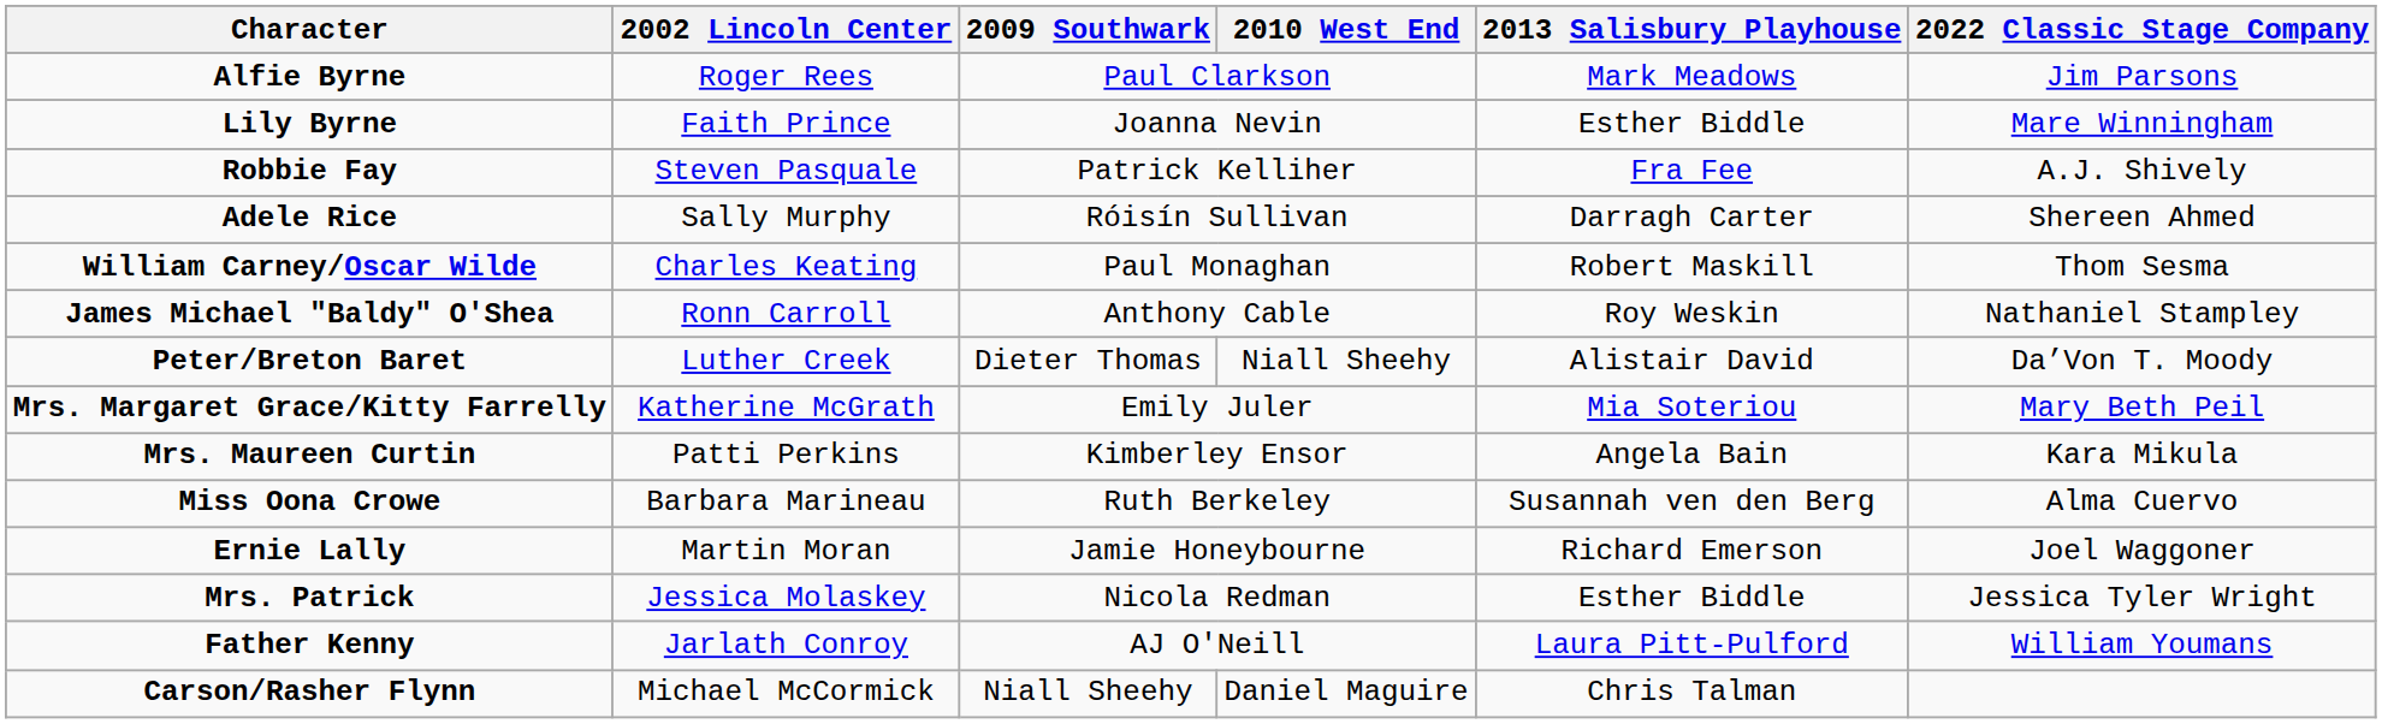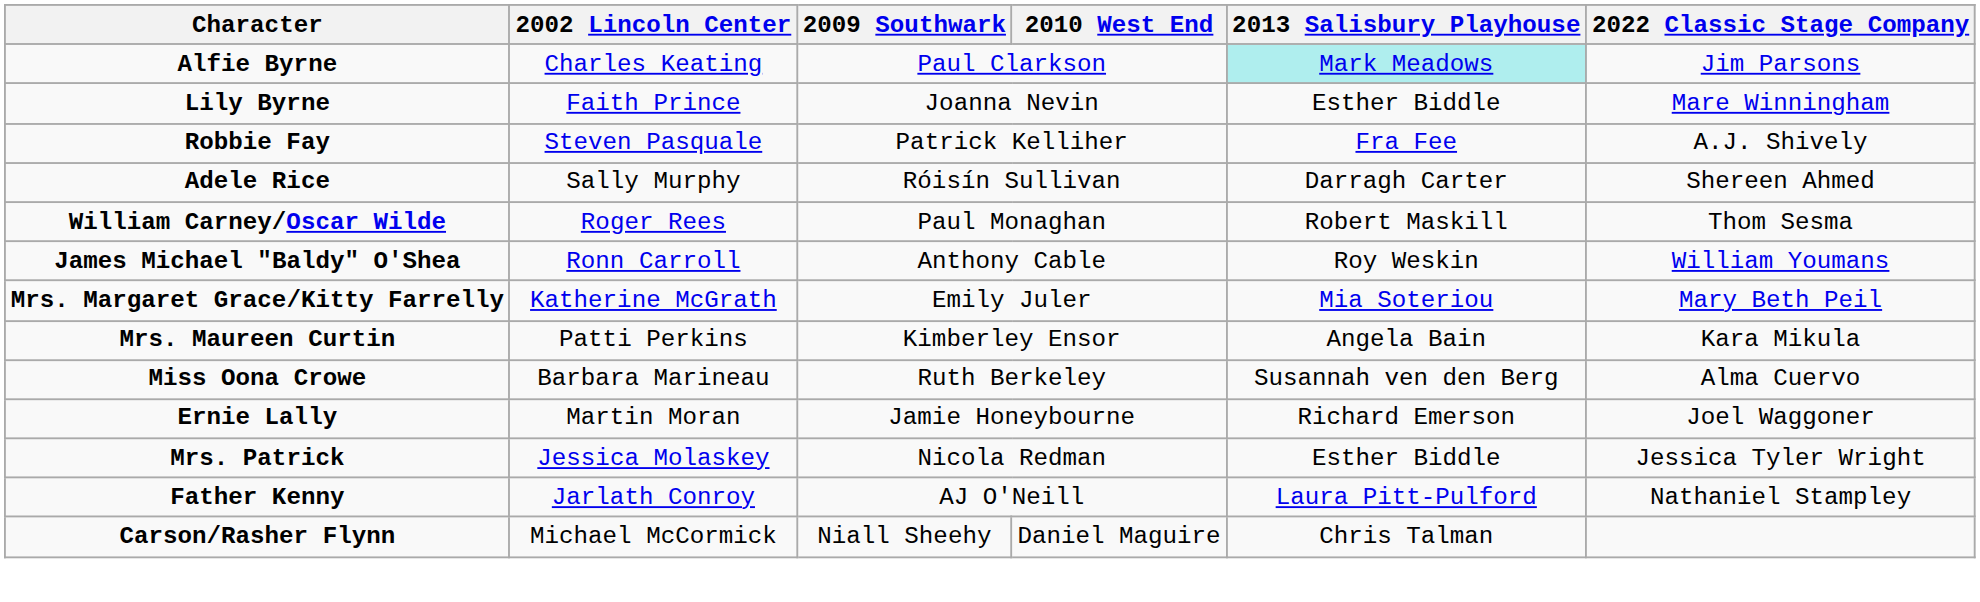Alfie Byrne | 2002 Lincoln Center: Roger Rees -> Charles Keating
Alfie Byrne | 2013 Salisbury Playhouse: no background -> paleturquoise background
William Carney/Oscar Wilde | 2002 Lincoln Center: Charles Keating -> Roger Rees
James Michael "Baldy" O'Shea | 2022 Classic Stage Company: Nathaniel Stampley -> William Youmans
- row: Peter/Breton Baret | Luther Creek | Dieter Thomas | Niall Sheehy | Alistair David | Da’Von T. Moody
Father Kenny | 2022 Classic Stage Company: William Youmans -> Nathaniel Stampley
